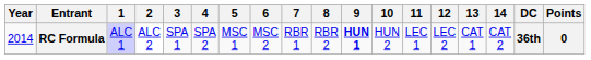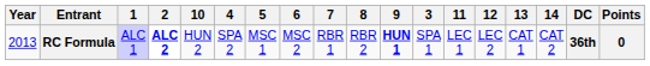columns swapped: 3 <-> 10
RC Formula | Year: 2014 -> 2013
RC Formula | 2: normal -> bold
